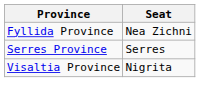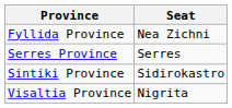+ row: Sintiki Province | Sidirokastro
